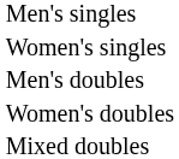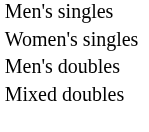- row: Women's doubles
